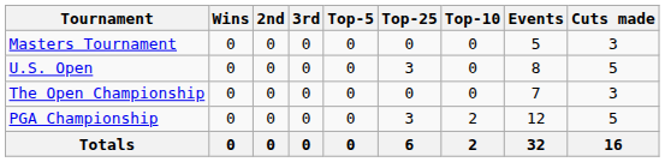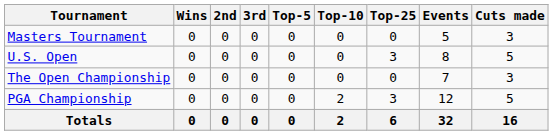columns swapped: Top-10 <-> Top-25
